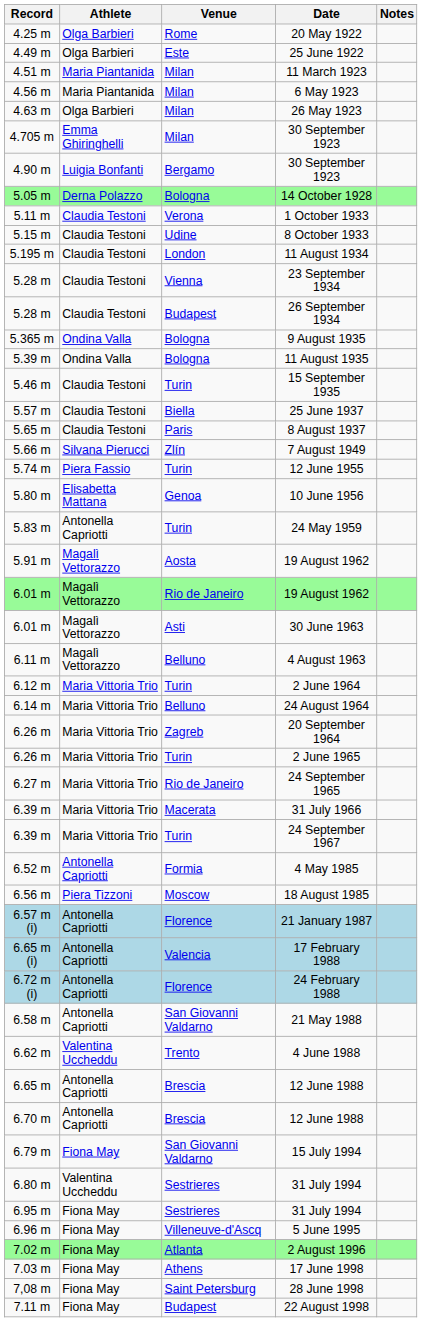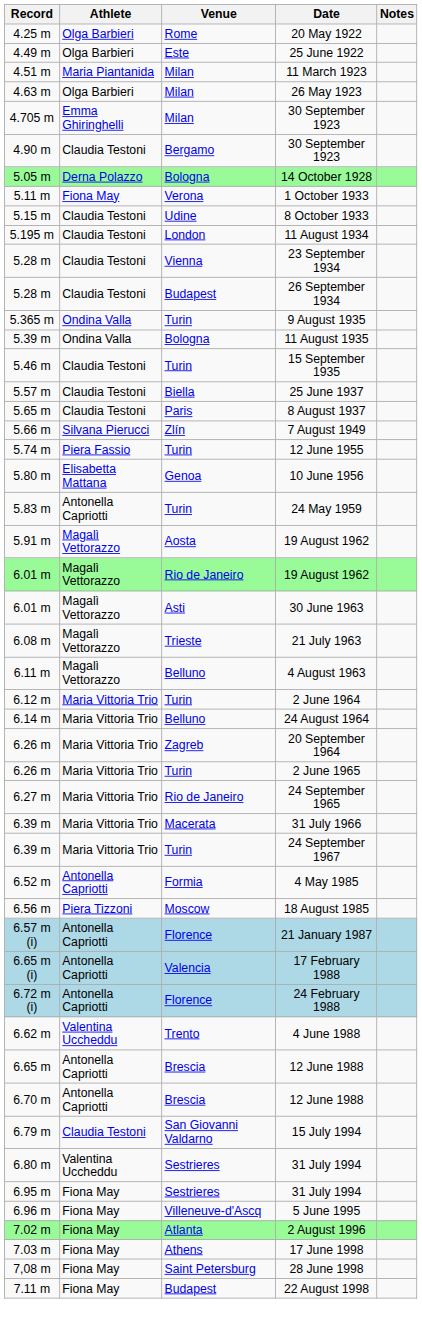- row: 4.56 m | Maria Piantanida | Milan | 6 May 1923
4.90 m / 30 September 1923 | Athlete: Luigia Bonfanti -> Claudia Testoni
1 October 1933 | Athlete: Claudia Testoni -> Fiona May
9 August 1935 | Venue: Bologna -> Turin
+ row: 6.08 m | Magalì Vettorazzo | Trieste | 21 July 1963
- row: 6.58 m | Antonella Capriotti | San Giovanni Valdarno | 21 May 1988
15 July 1994 | Athlete: Fiona May -> Claudia Testoni
